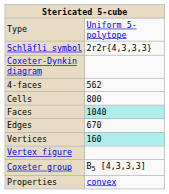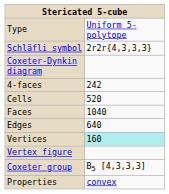4-faces | column 2: 562 -> 242
Cells | column 2: 800 -> 520
Faces | column 2: paleturquoise background -> no background
Edges | column 2: 670 -> 640
